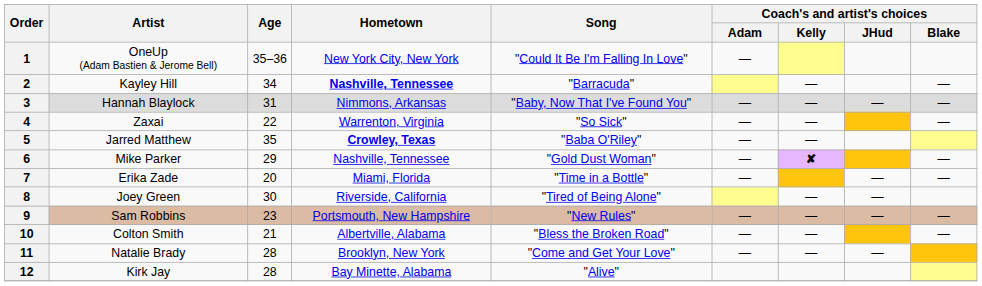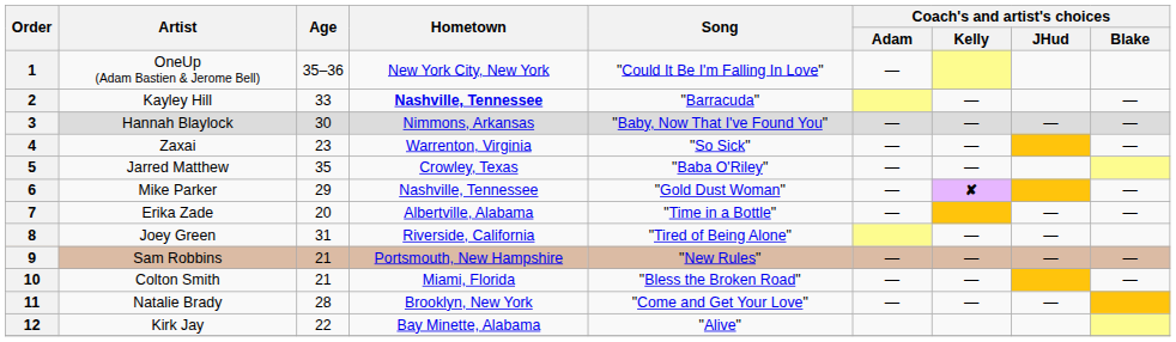2 | Age: 34 -> 33
3 | Age: 31 -> 30
4 | Age: 22 -> 23
5 | Hometown: bold -> normal
7 | Hometown: Miami, Florida -> Albertville, Alabama
8 | Age: 30 -> 31
9 | Age: 23 -> 21
10 | Hometown: Albertville, Alabama -> Miami, Florida
12 | Age: 28 -> 22
